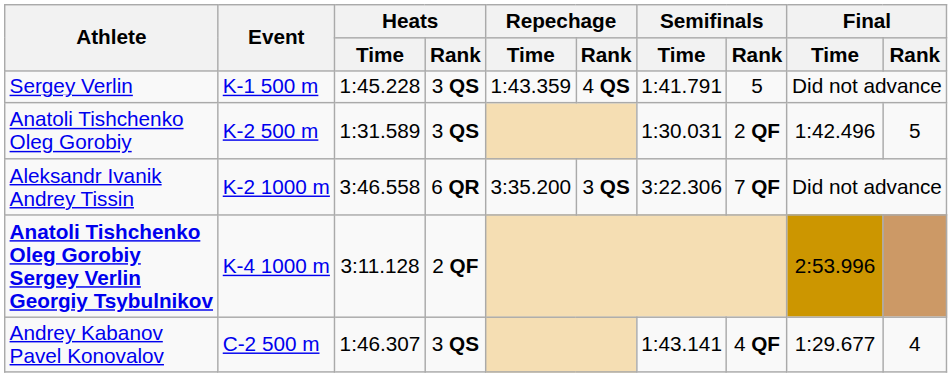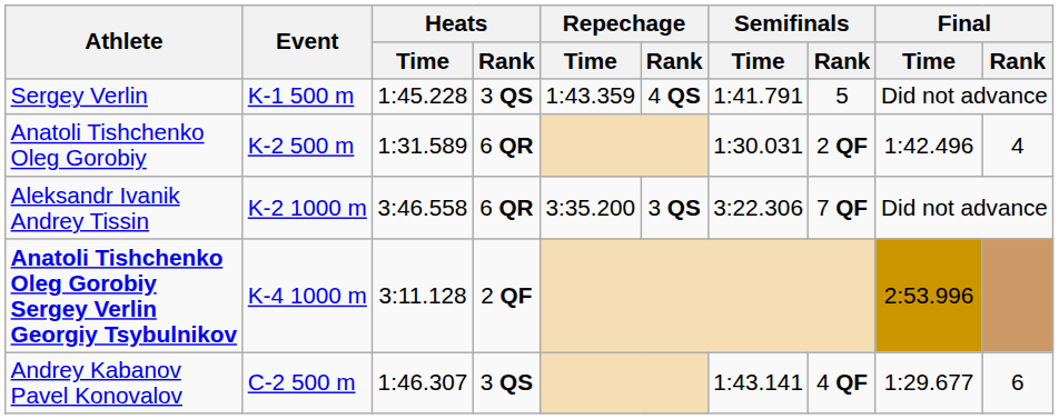Anatoli Tishchenko Oleg Gorobiy | Heats / Rank: 3 QS -> 6 QR
Anatoli Tishchenko Oleg Gorobiy | Final / Rank: 5 -> 4
Andrey Kabanov Pavel Konovalov | Final / Rank: 4 -> 6
